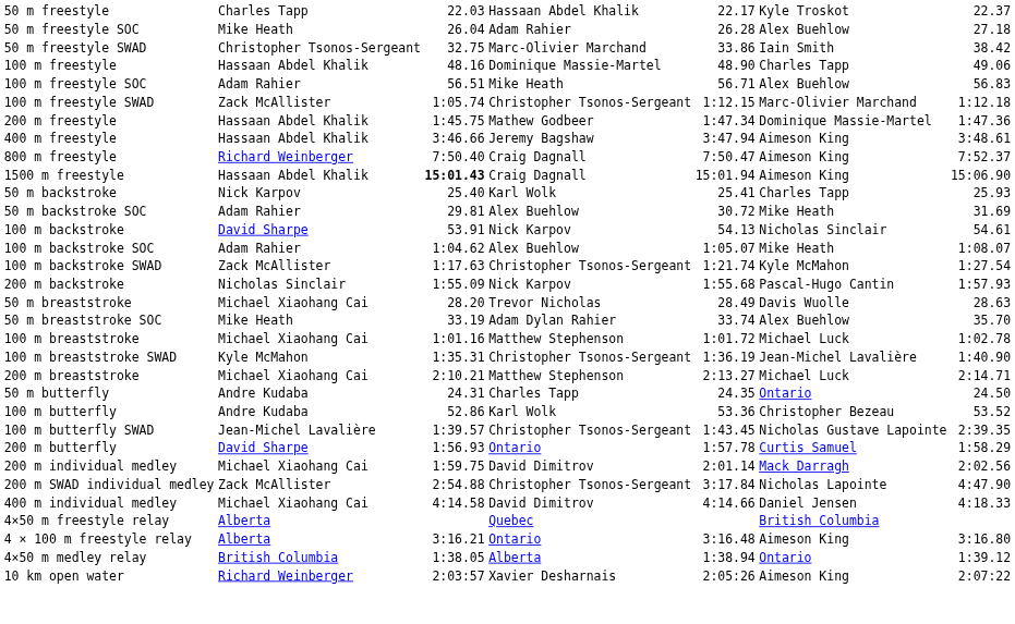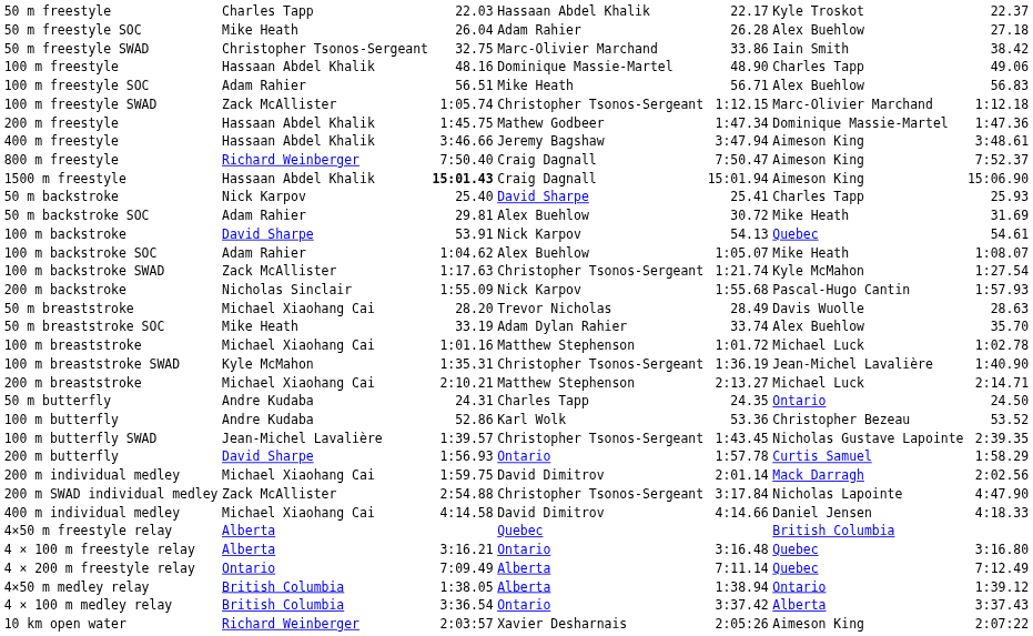50 m backstroke | column 4: Karl Wolk -> David Sharpe
100 m backstroke | column 6: Nicholas Sinclair -> Quebec
4 × 100 m freestyle relay | column 6: Aimeson King -> Quebec
+ row: 4 × 200 m freestyle relay | Ontario | 7:09.49 | Alberta | 7:11.14 | Quebec | 7:12.49
+ row: 4 × 100 m medley relay | British Columbia | 3:36.54 | Ontario | 3:37.42 | Alberta | 3:37.43
